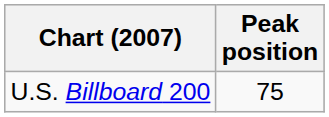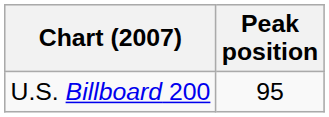U.S. Billboard 200 | Peak position: 75 -> 95
